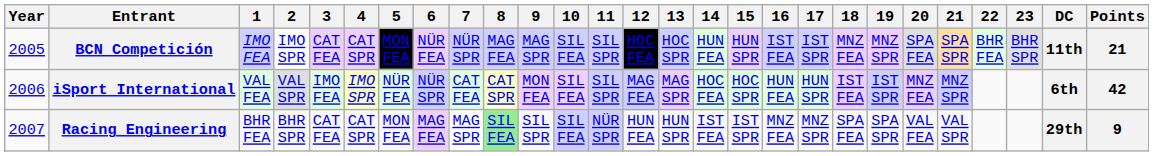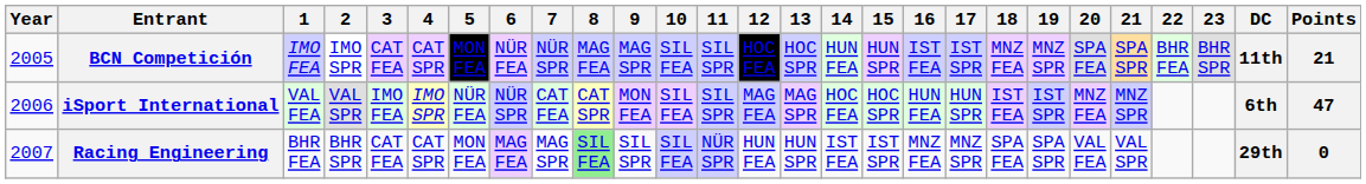iSport International | Points: 42 -> 47
Racing Engineering | Points: 9 -> 0
